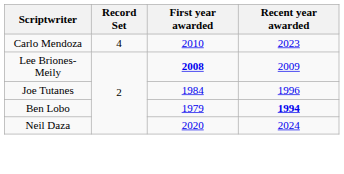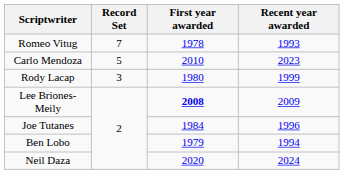+ row: Romeo Vitug | 7 | 1978 | 1993
Carlo Mendoza | Record Set: 4 -> 5
+ row: Rody Lacap | 3 | 1980 | 1999
Ben Lobo | Recent year awarded: bold -> normal
